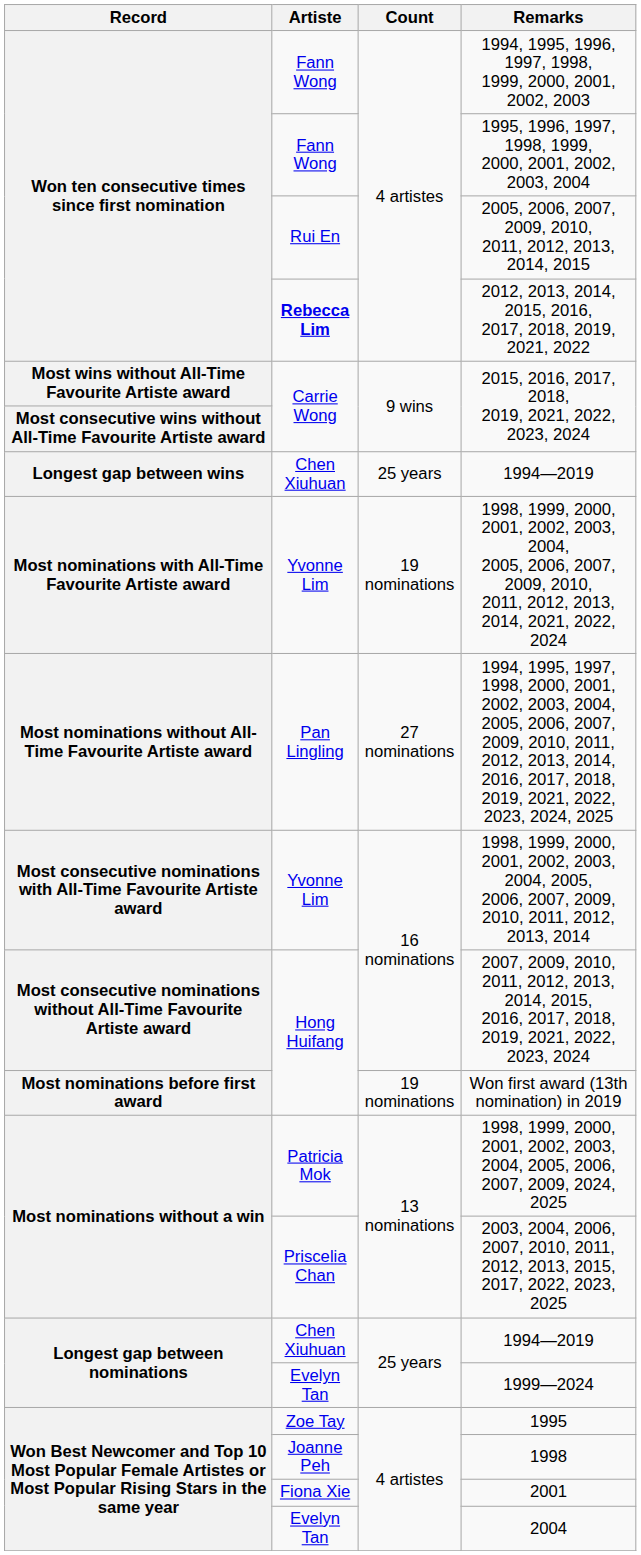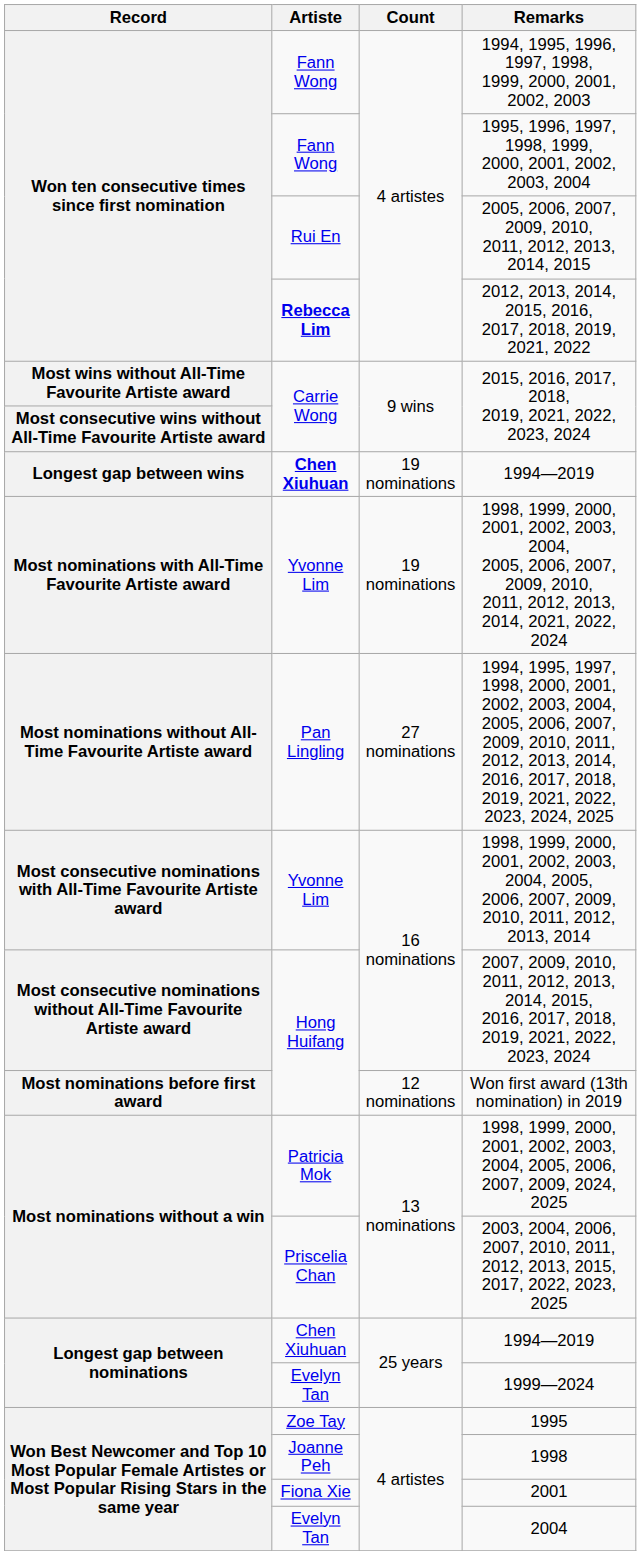Longest gap between wins / 1994—2019 | Artiste: normal -> bold
Longest gap between wins / 1994—2019 | Count: 25 years -> 19 nominations
Won first award (13th nomination) in 2019 | Count: 19 nominations -> 12 nominations
